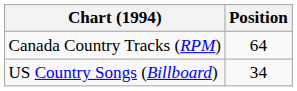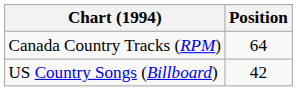US Country Songs (Billboard) | Position: 34 -> 42
